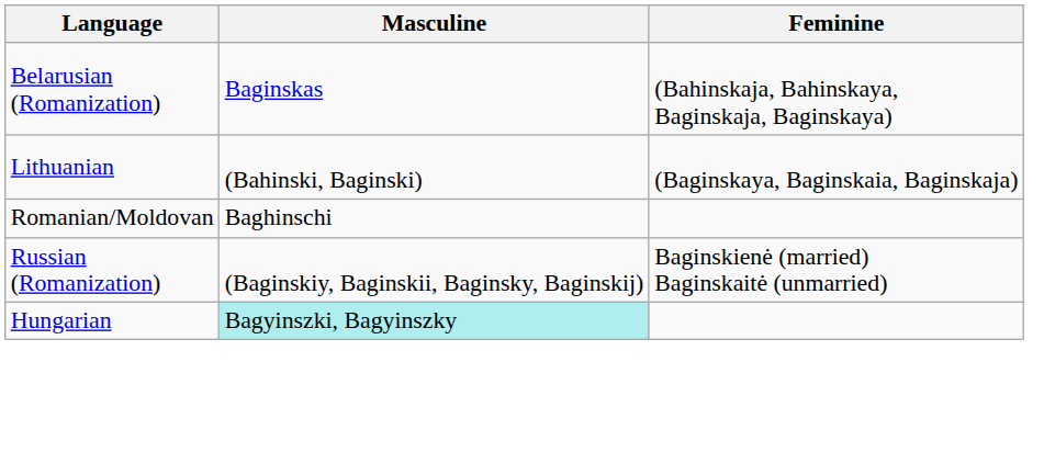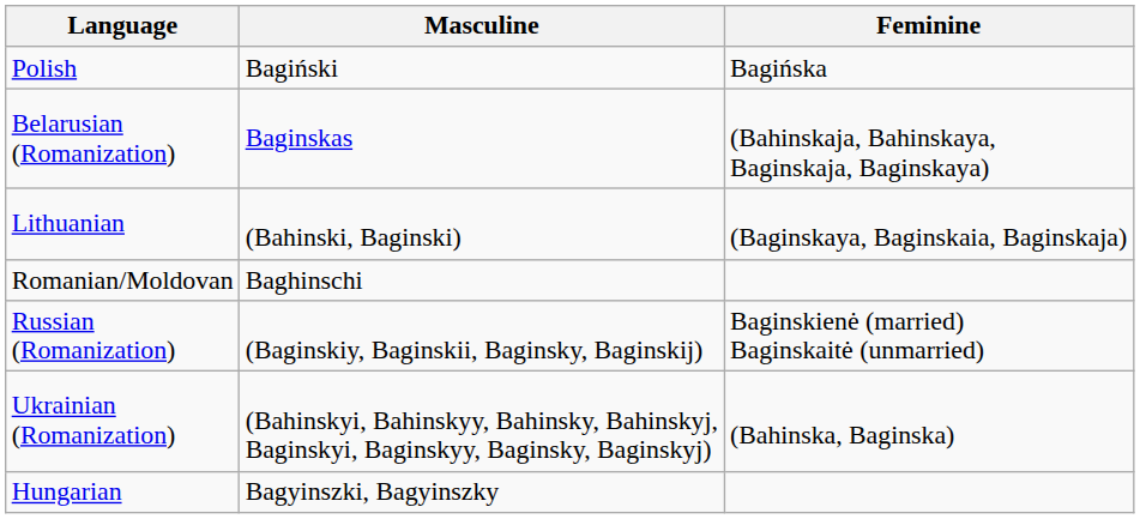+ row: Polish | Bagiński | Bagińska
+ row: Ukrainian (Romanization) | (Bahinskyi, Bahinskyy, Bahinsky, Bahinskyj, Baginskyi, Baginskyy, Baginsky, Baginskyj) | (Bahinska, Baginska)
Hungarian | Masculine: paleturquoise background -> no background
